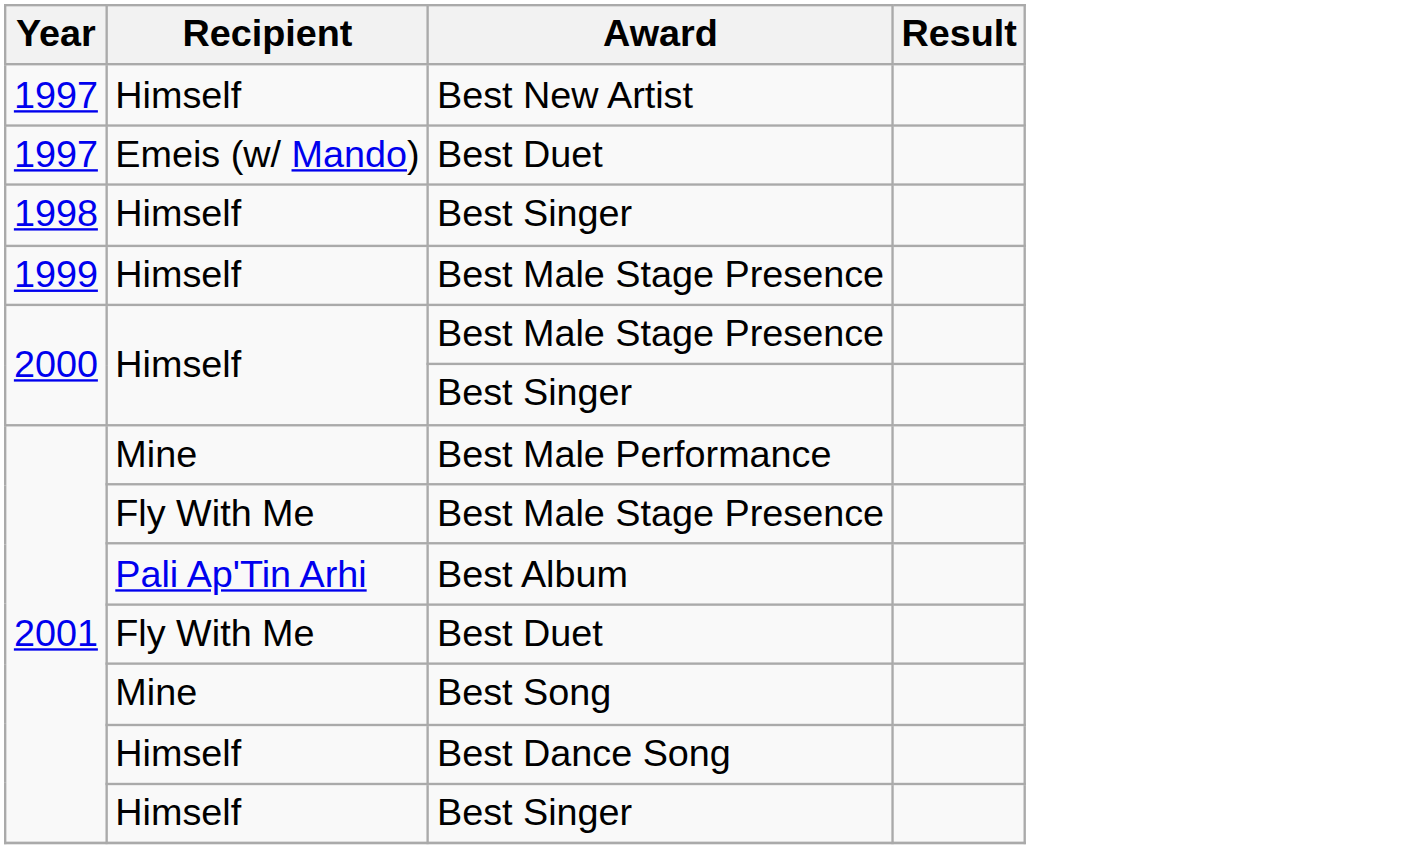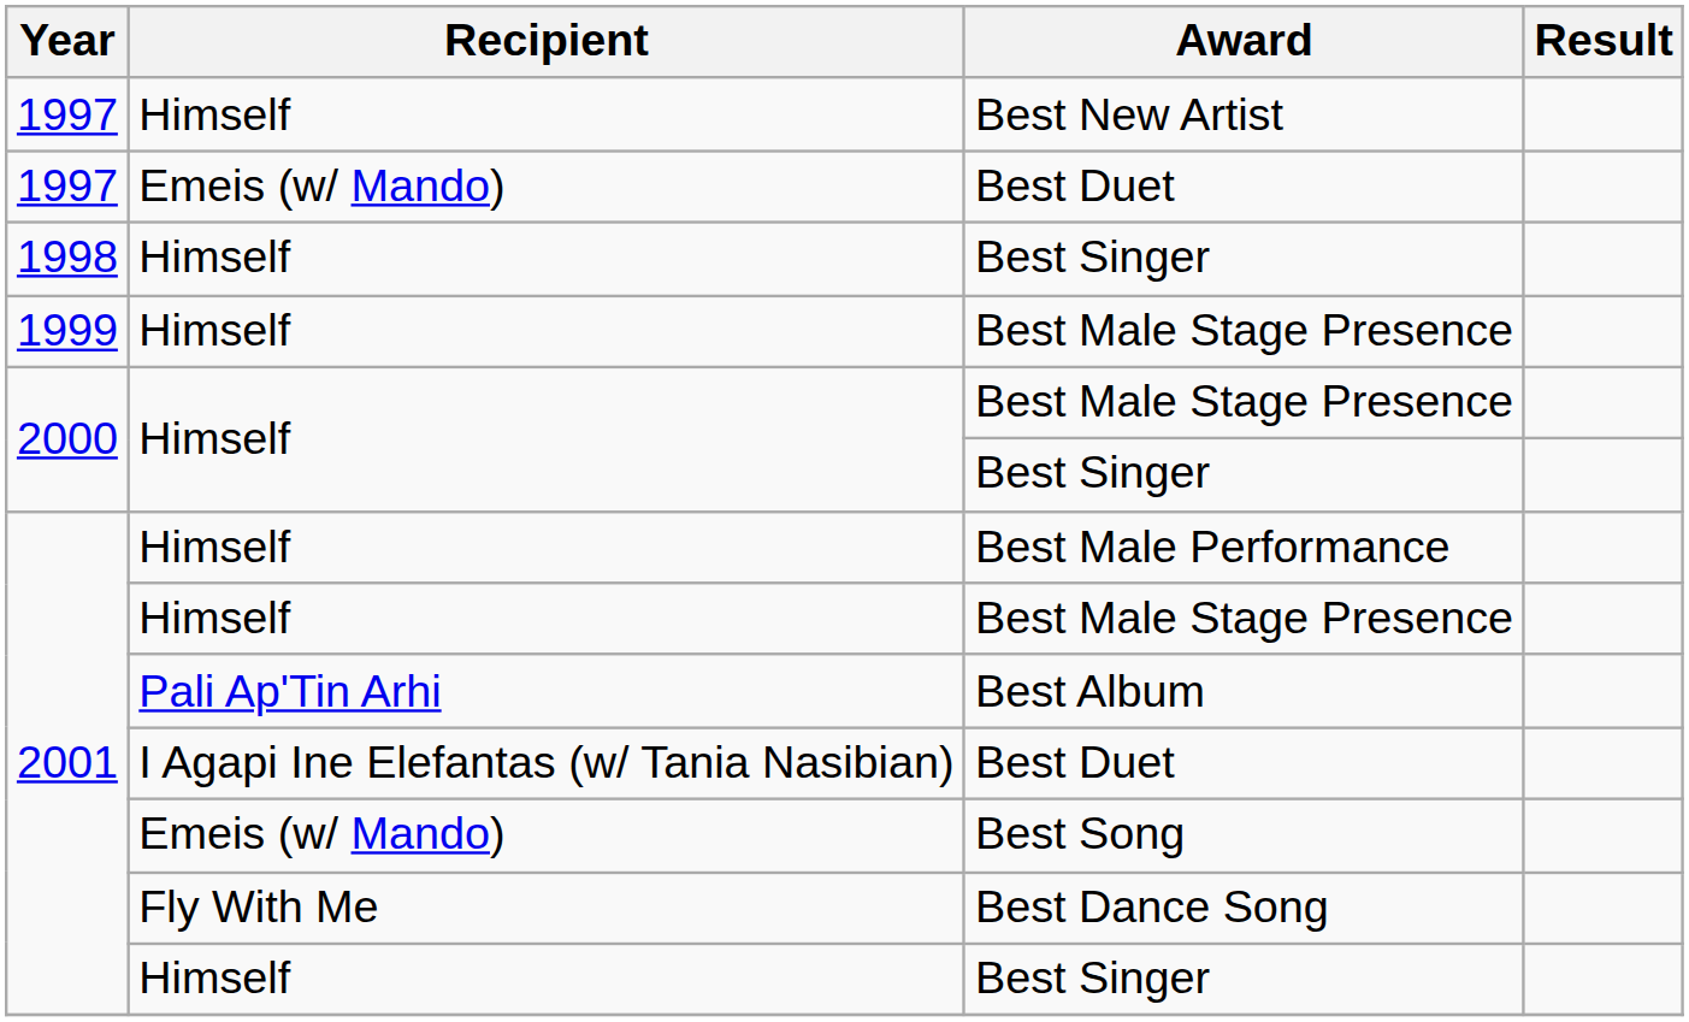Best Male Performance | Recipient: Mine -> Himself
2001 / Best Male Stage Presence | Recipient: Fly With Me -> Himself
2001 / Best Duet | Recipient: Fly With Me -> I Agapi Ine Elefantas (w/ Tania Nasibian)
Best Song | Recipient: Mine -> Emeis (w/ Mando)
Best Dance Song | Recipient: Himself -> Fly With Me
